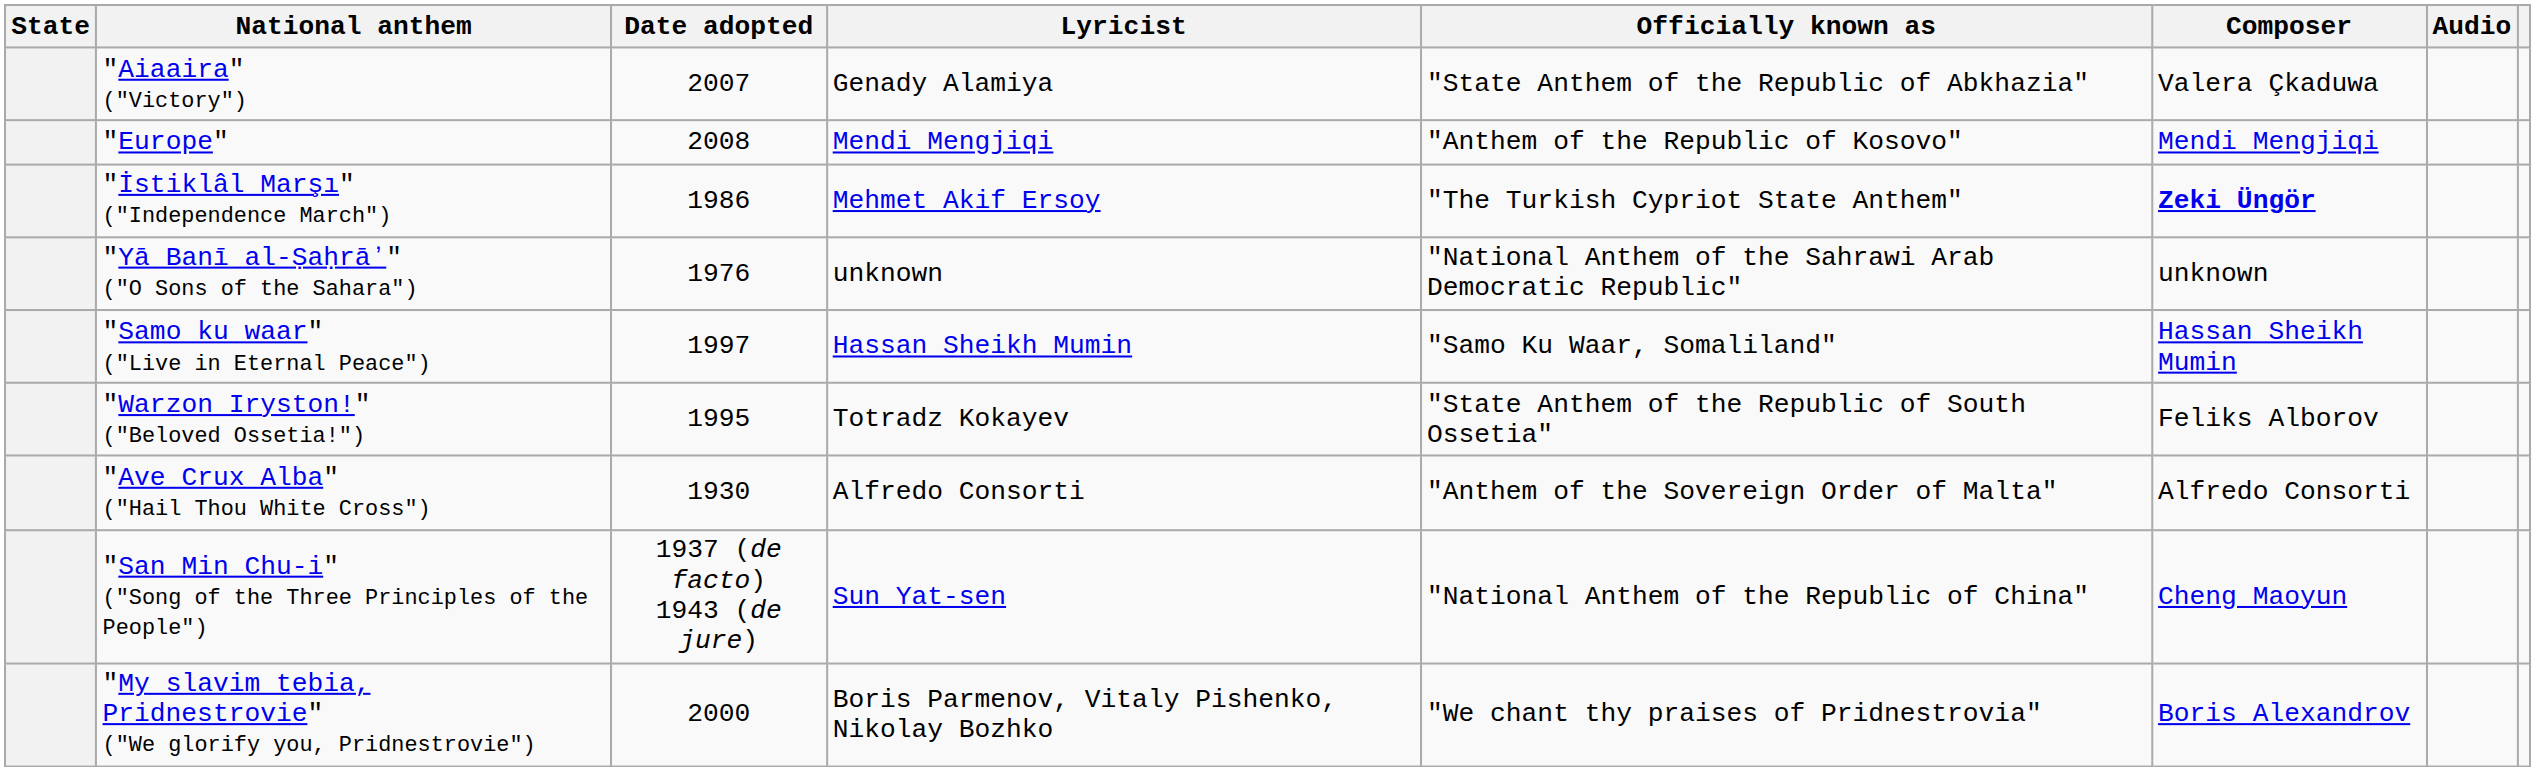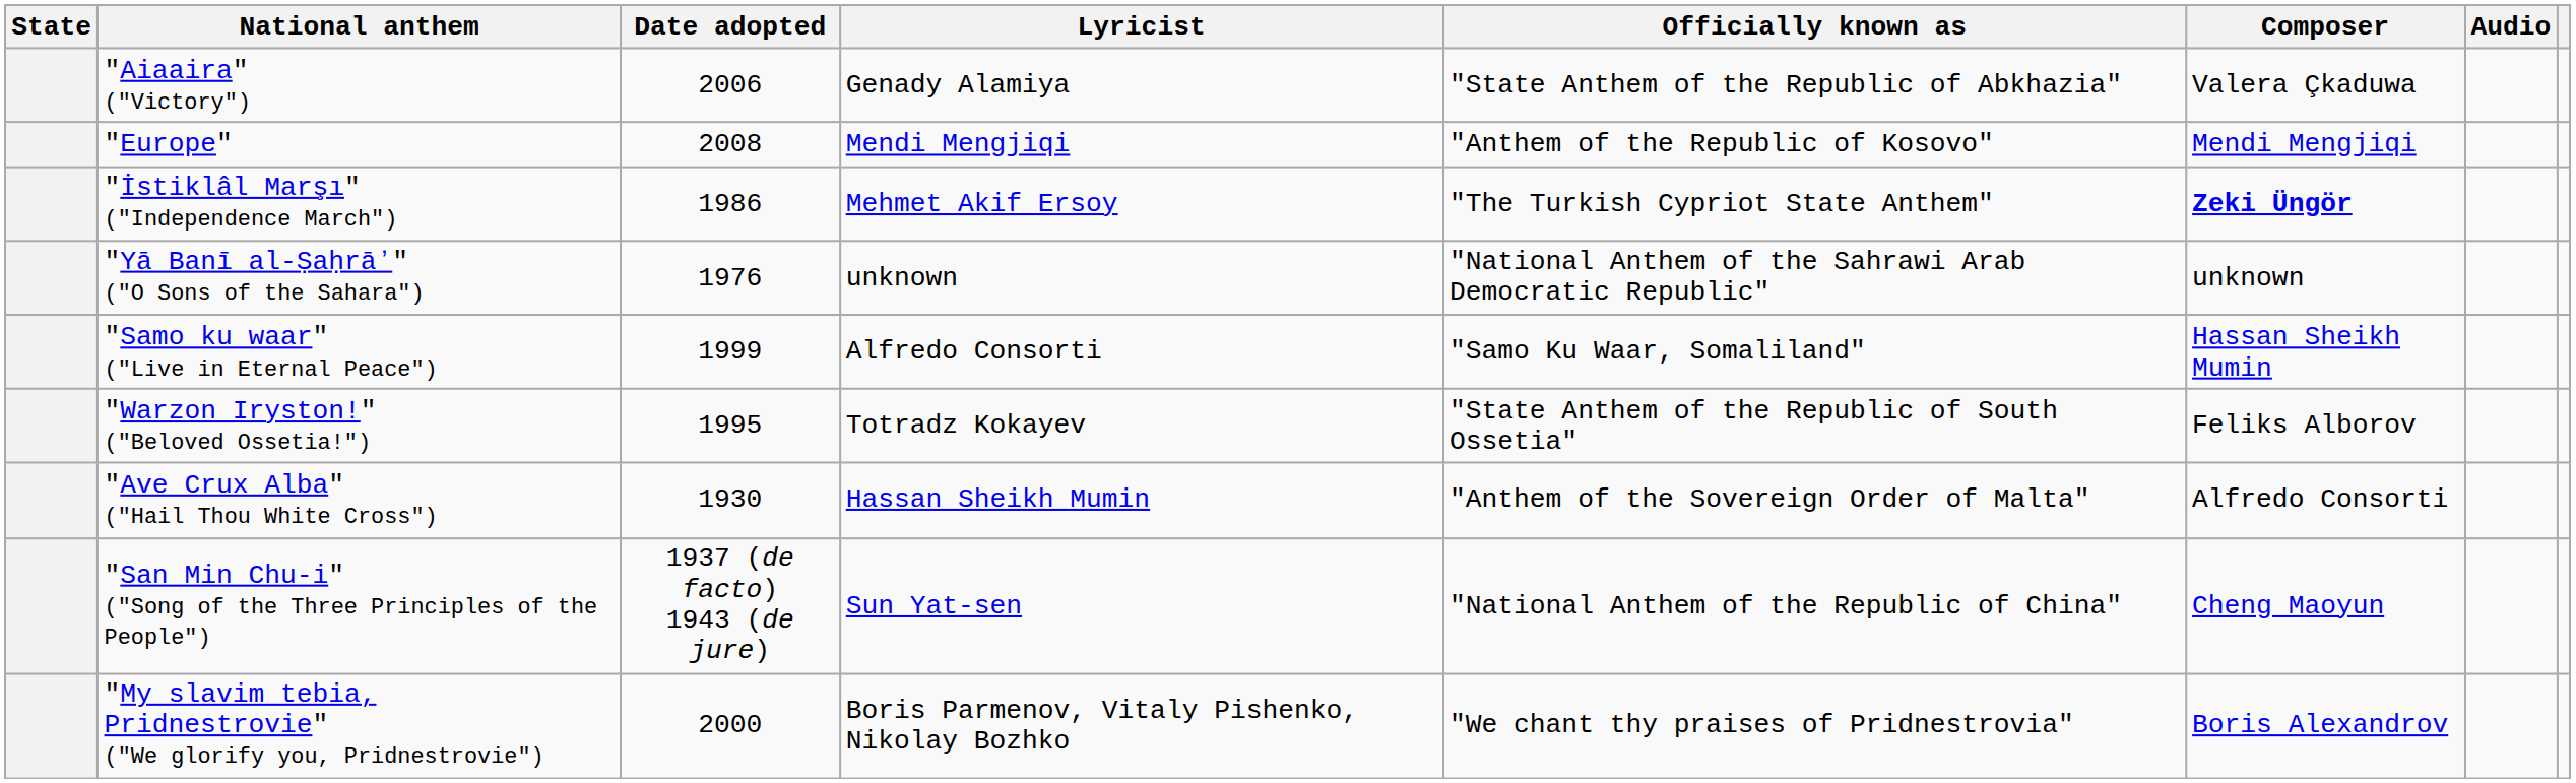"Aiaaira" ("Victory") | Date adopted: 2007 -> 2006
"Samo ku waar" ("Live in Eternal Peace") | Date adopted: 1997 -> 1999
"Samo ku waar" ("Live in Eternal Peace") | Lyricist: Hassan Sheikh Mumin -> Alfredo Consorti
"Ave Crux Alba" ("Hail Thou White Cross") | Lyricist: Alfredo Consorti -> Hassan Sheikh Mumin
